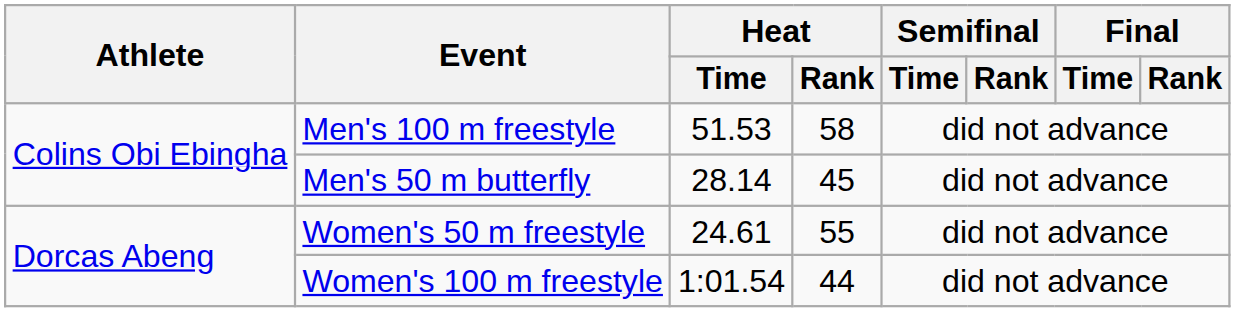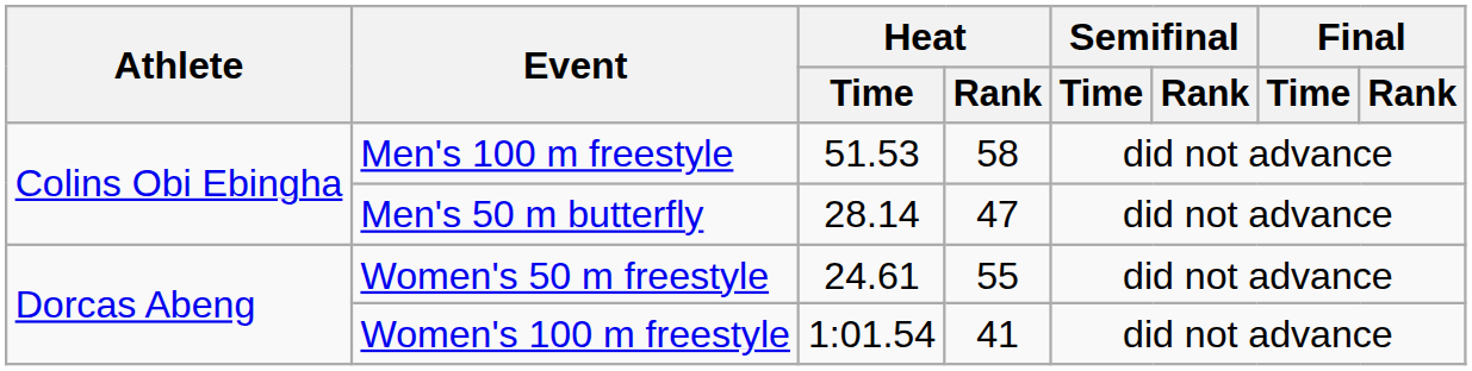Men's 50 m butterfly | Heat / Rank: 45 -> 47
Women's 100 m freestyle | Heat / Rank: 44 -> 41
